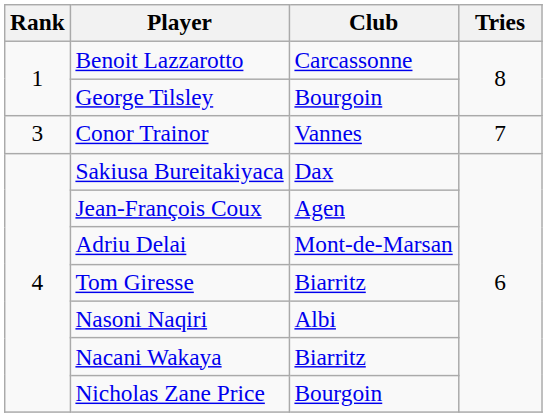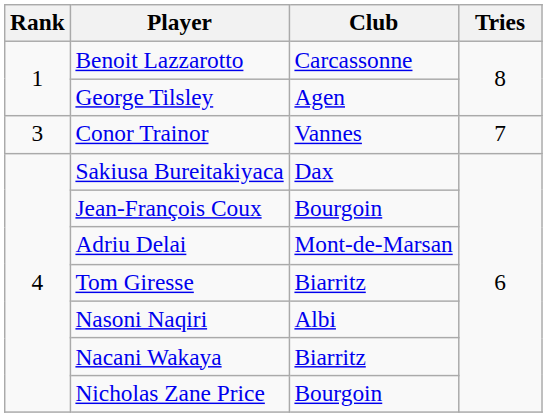George Tilsley | Club: Bourgoin -> Agen
Jean-François Coux | Club: Agen -> Bourgoin
